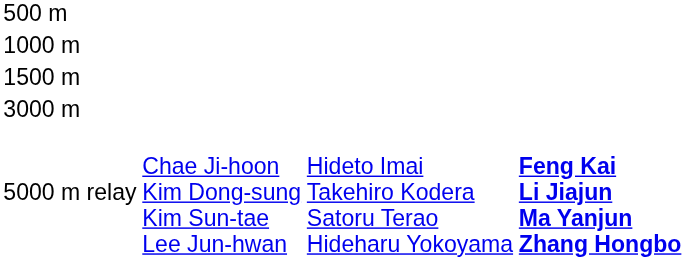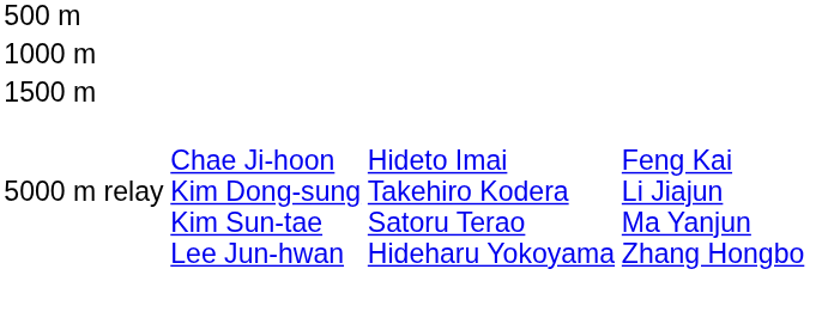- row: 3000 m
5000 m relay | column 4: bold -> normal
